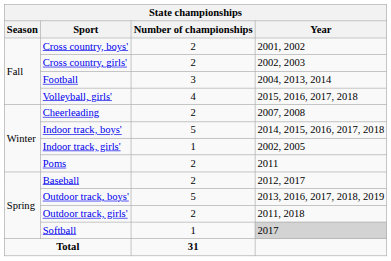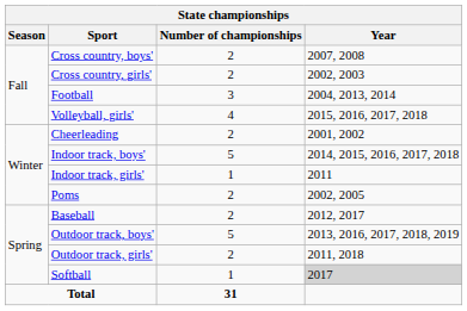Cross country, boys' | Year: 2001, 2002 -> 2007, 2008
Cheerleading | Year: 2007, 2008 -> 2001, 2002
Indoor track, girls' | Year: 2002, 2005 -> 2011
Poms | Year: 2011 -> 2002, 2005
